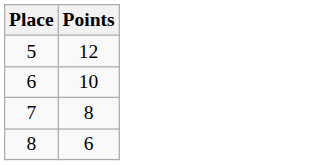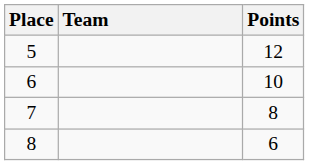+ column: Team
